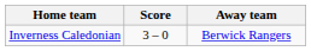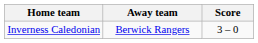columns swapped: Score <-> Away team
